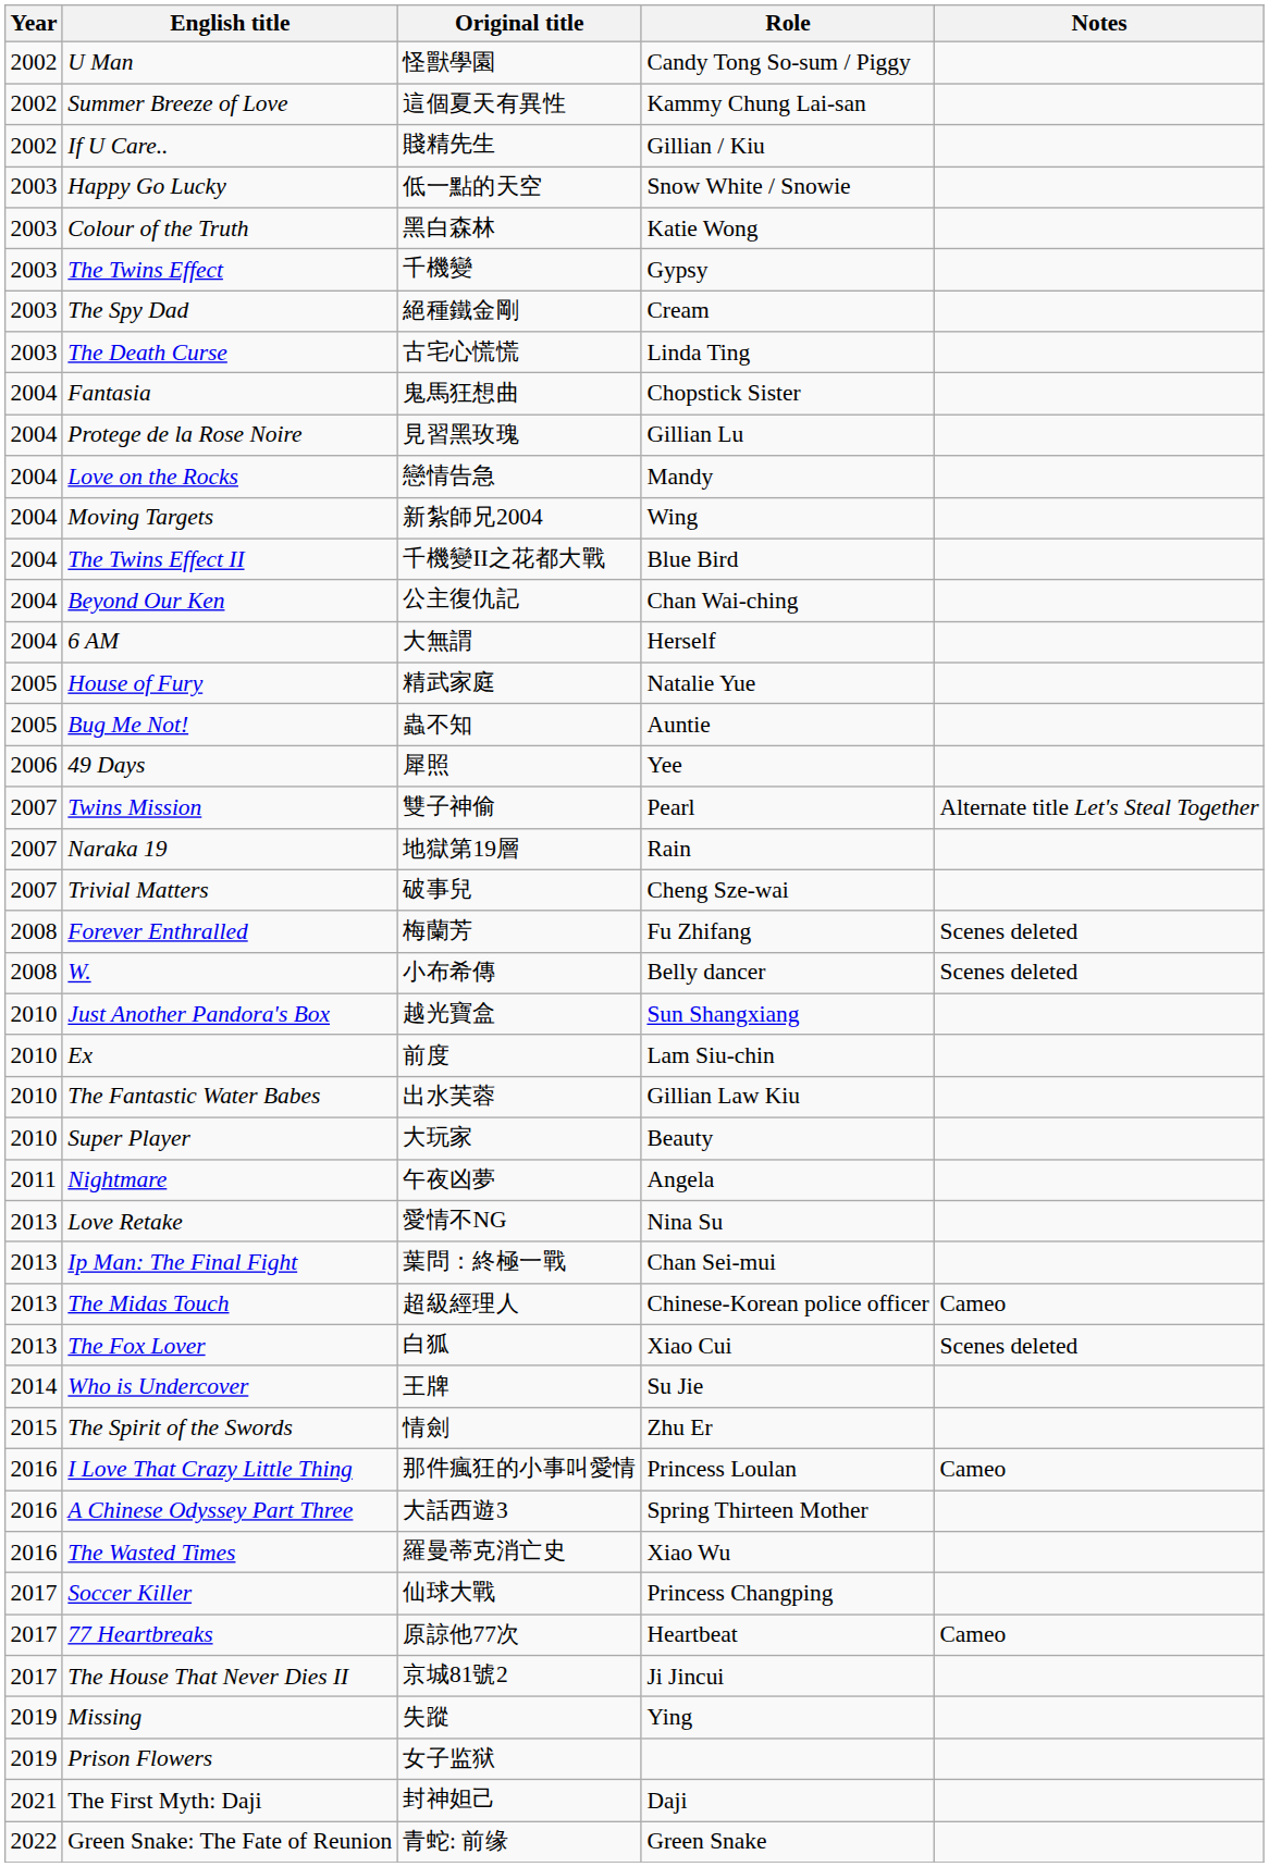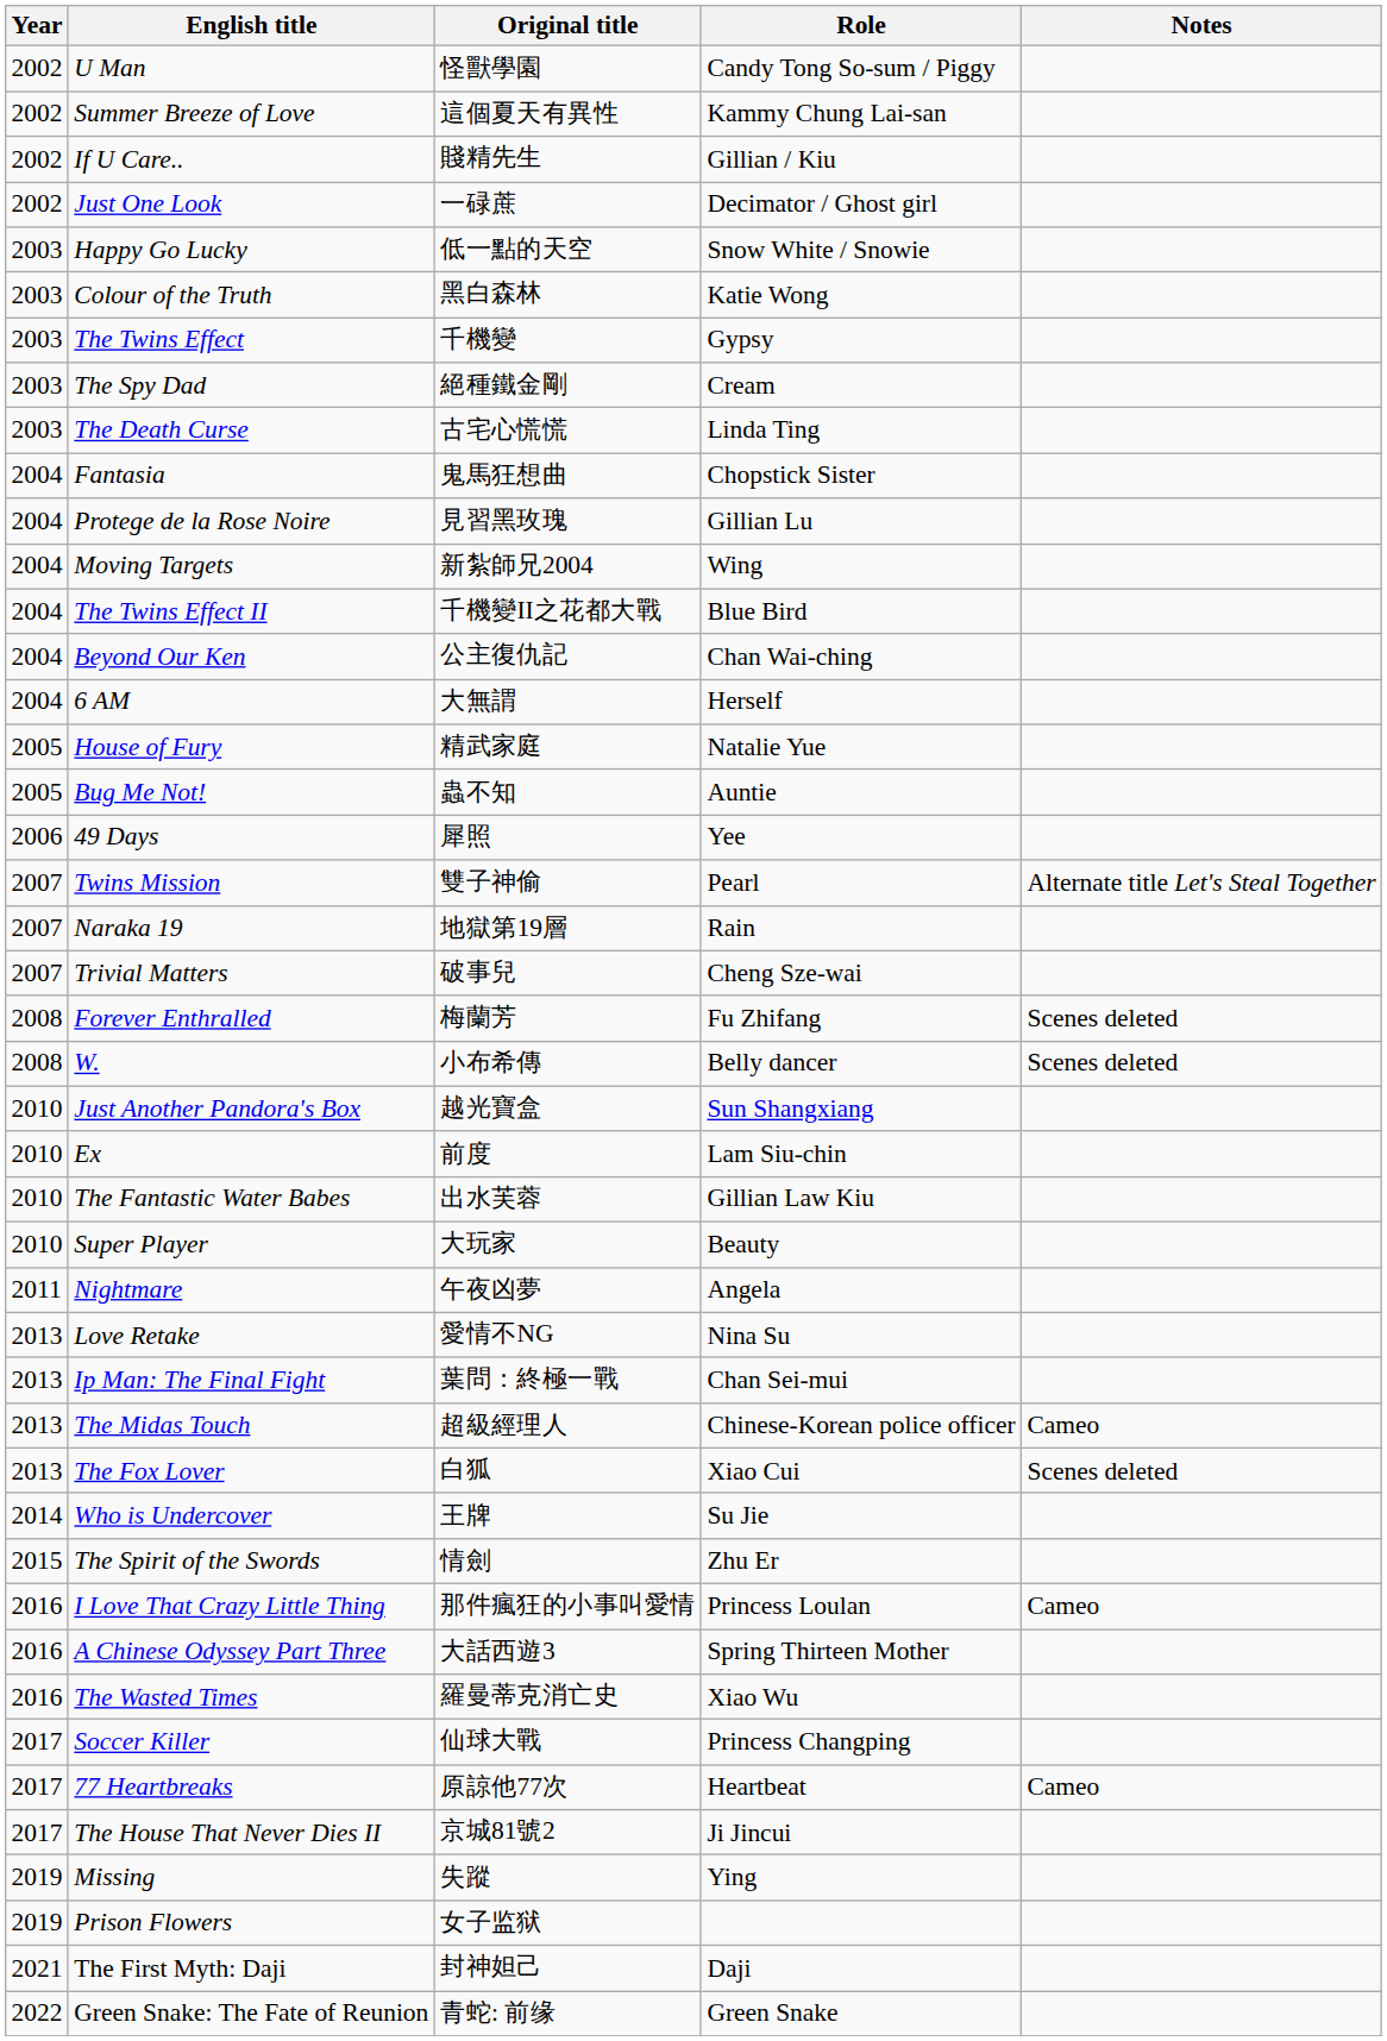+ row: 2002 | Just One Look | 一碌蔗 | Decimator / Ghost girl
- row: 2004 | Love on the Rocks | 戀情告急 | Mandy
